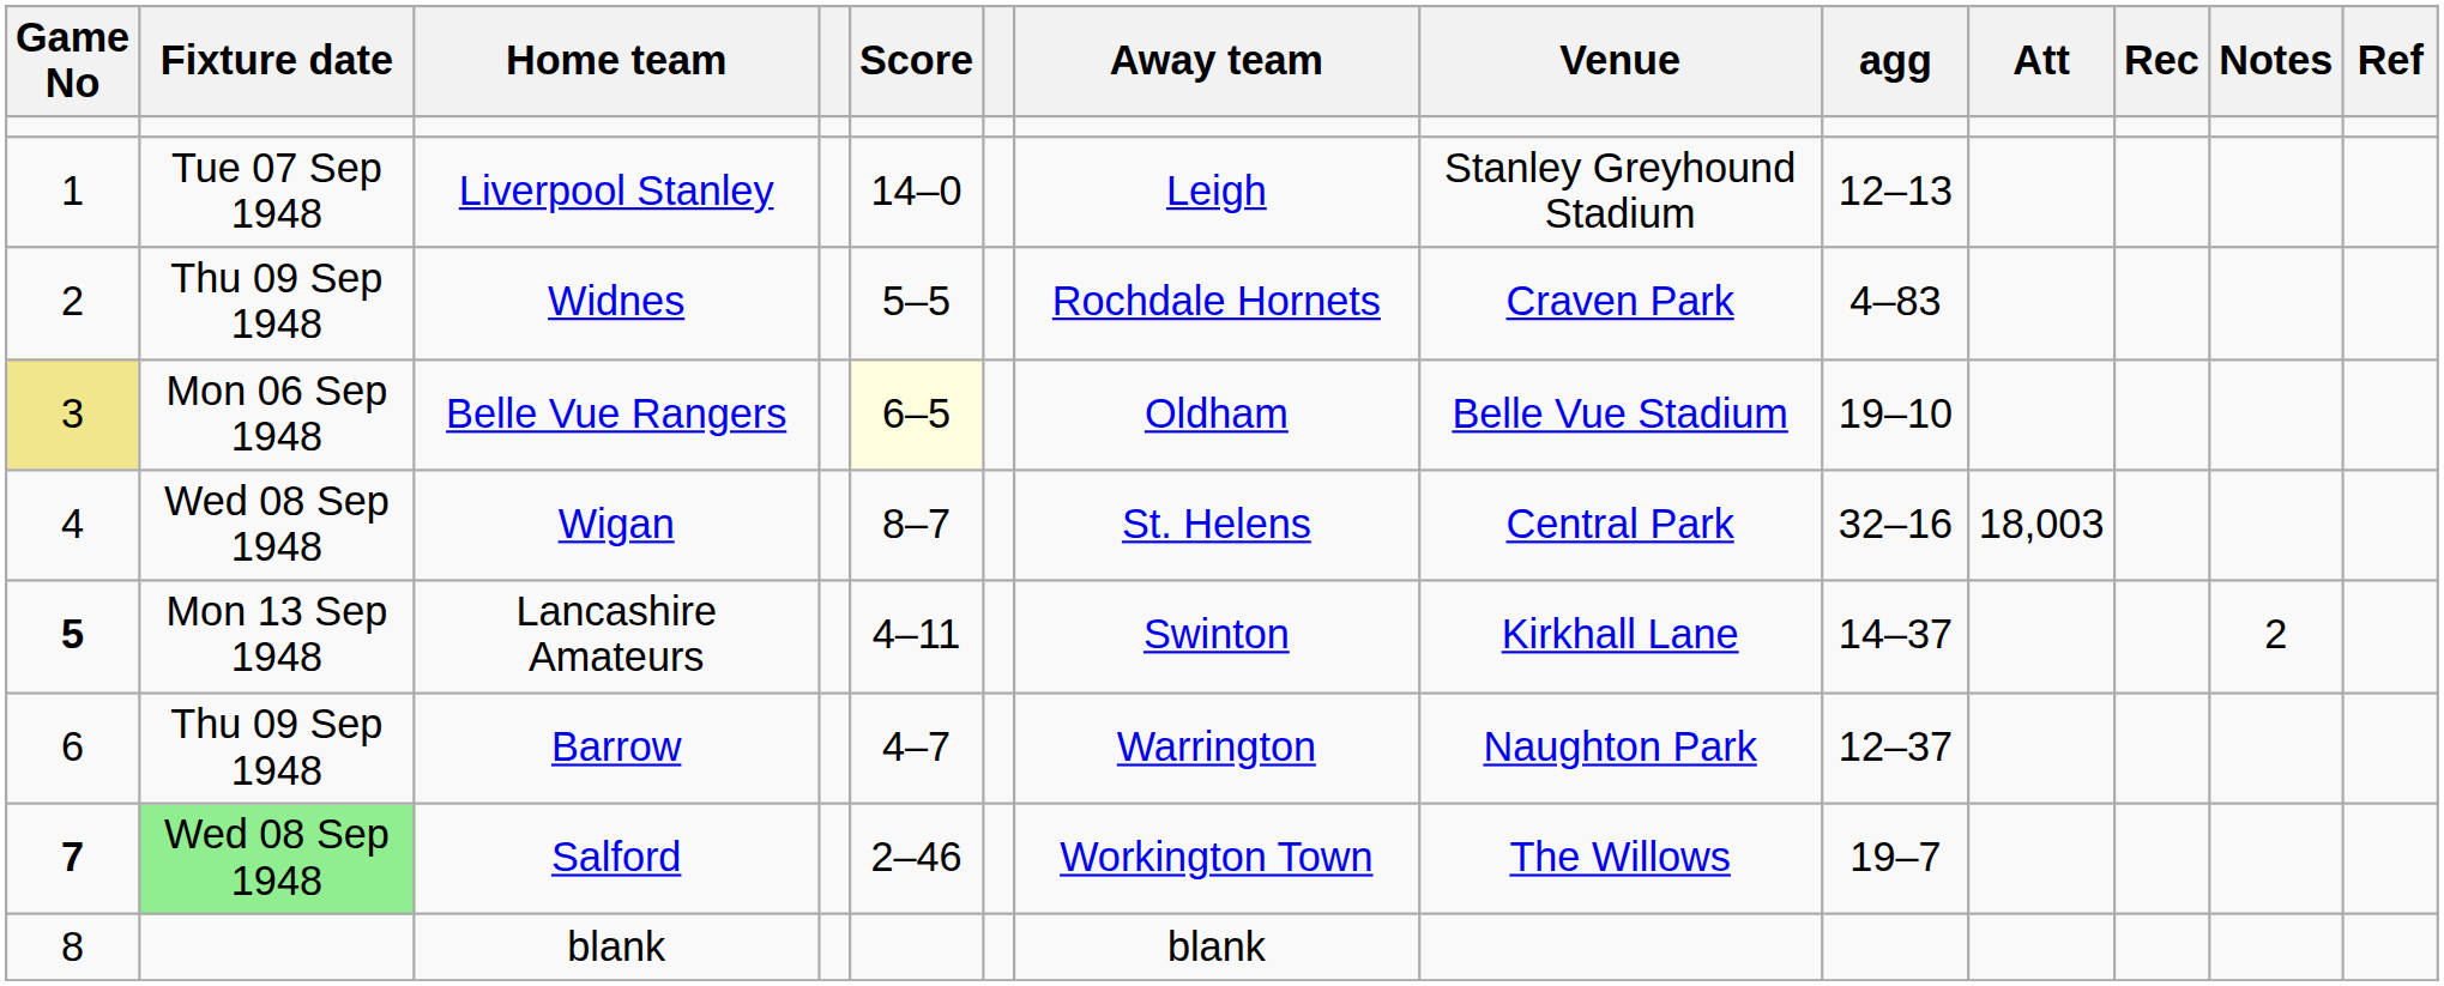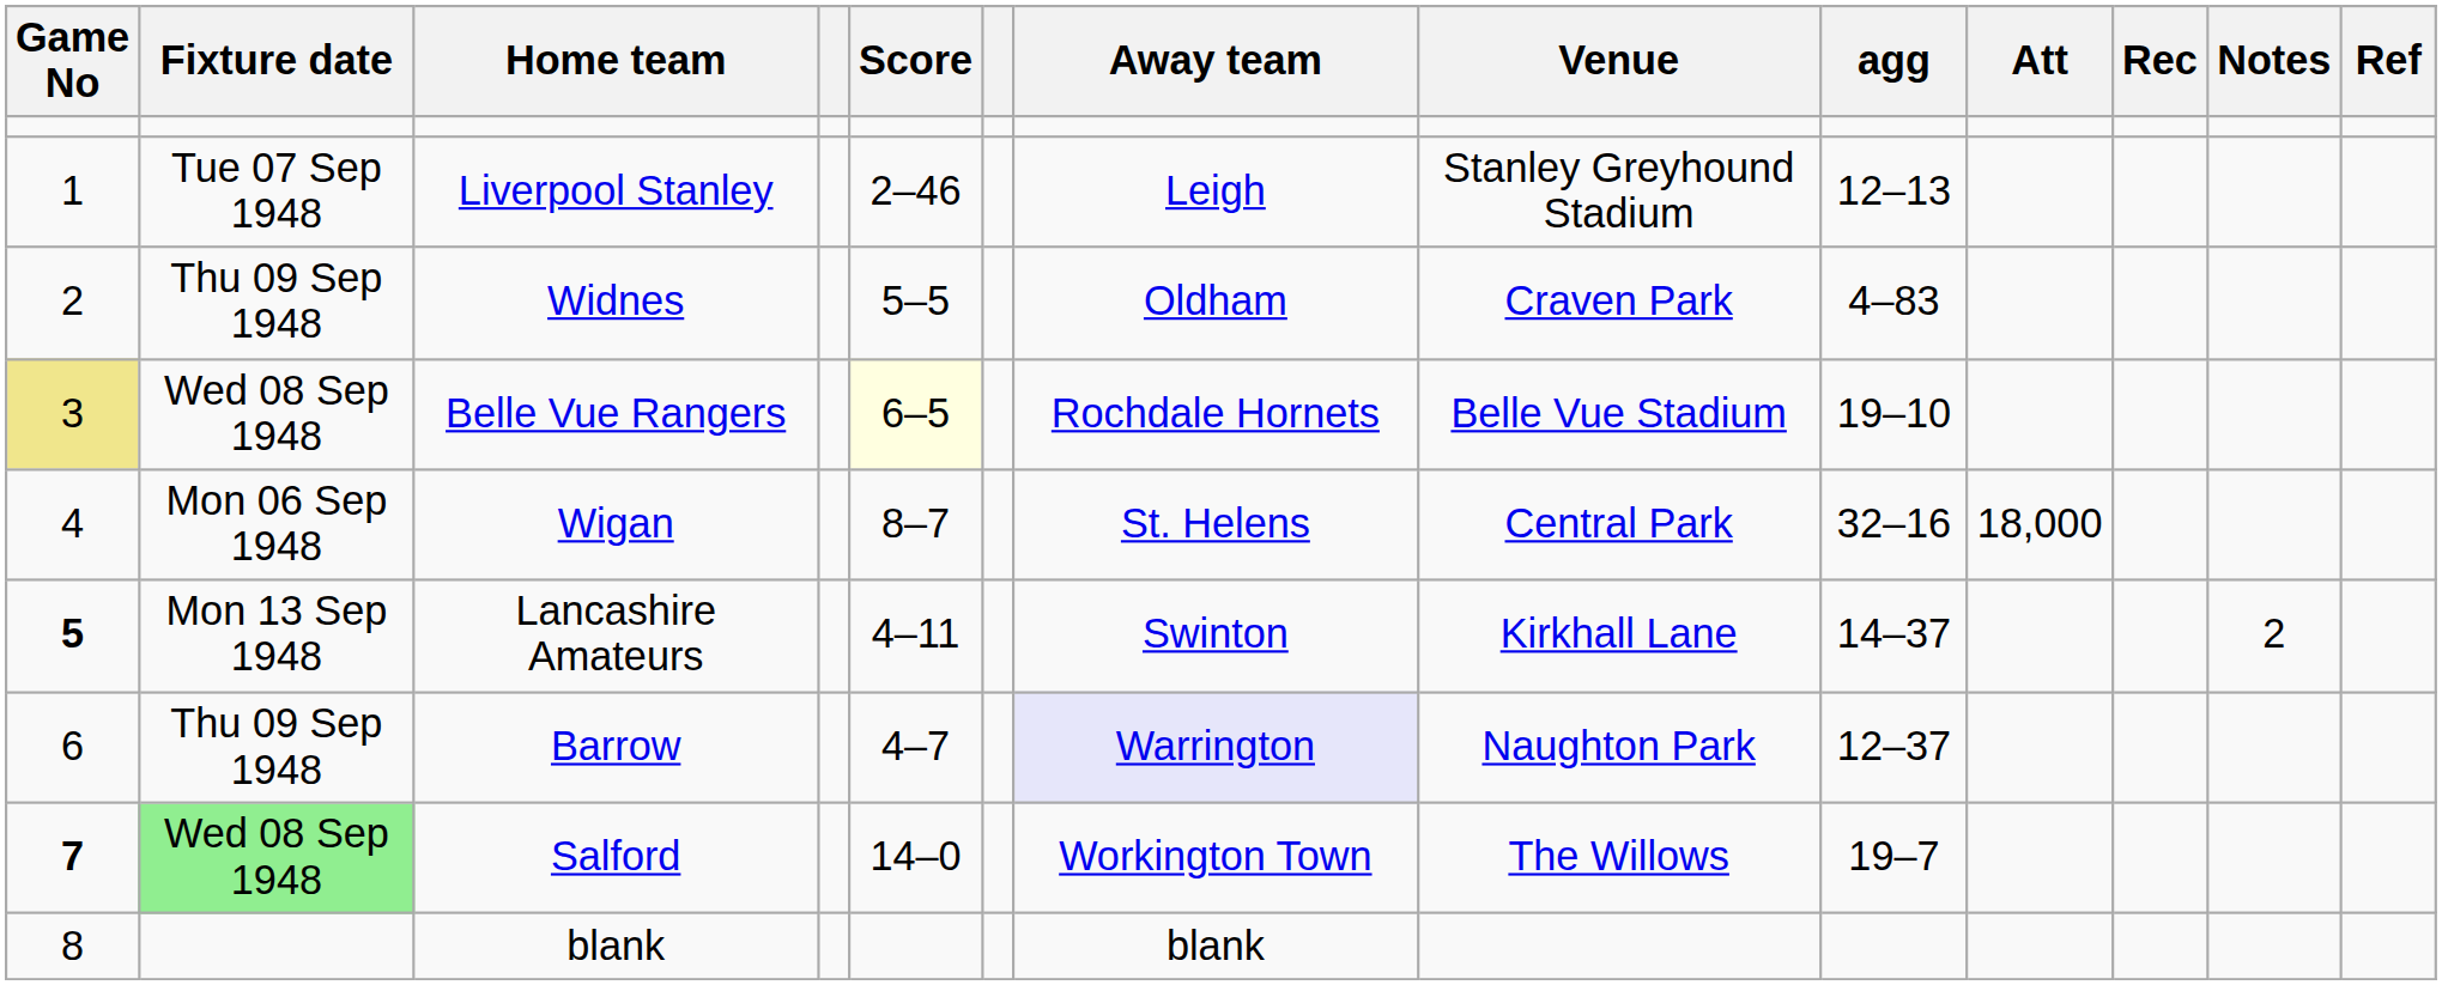Liverpool Stanley | Score: 14–0 -> 2–46
Widnes | Away team: Rochdale Hornets -> Oldham
Belle Vue Rangers | Fixture date: Mon 06 Sep 1948 -> Wed 08 Sep 1948
Belle Vue Rangers | Away team: Oldham -> Rochdale Hornets
Wigan | Fixture date: Wed 08 Sep 1948 -> Mon 06 Sep 1948
Wigan | Att: 18,003 -> 18,000
Barrow | Away team: no background -> lavender background
Salford | Score: 2–46 -> 14–0
